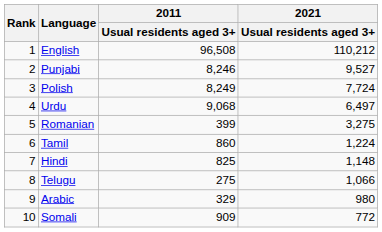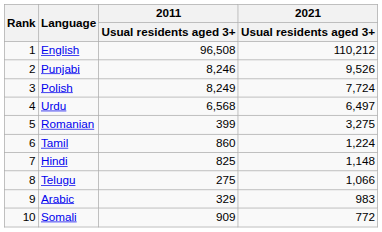Punjabi | 2021 / Usual residents aged 3+: 9,527 -> 9,526
Urdu | 2011 / Usual residents aged 3+: 9,068 -> 6,568
Arabic | 2021 / Usual residents aged 3+: 980 -> 983
